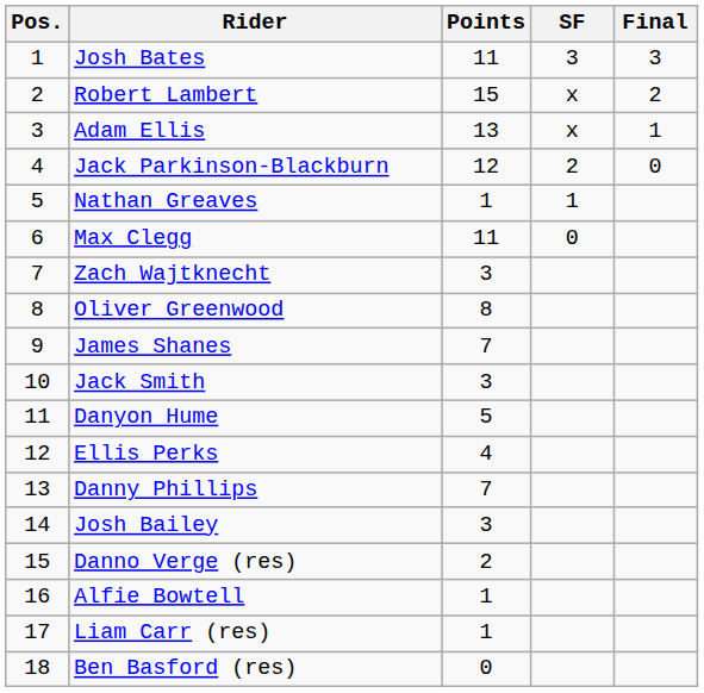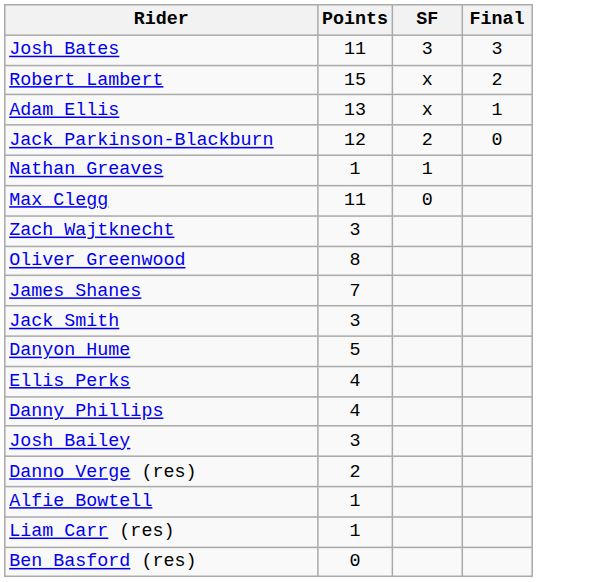- column: Pos. | 1 | 2 | 3 | 4 | 5 | 6 | 7 | 8 | 9 | 10 | 11 | 12 | 13 | 14 | 15 | 16 | 17 | 18
Danny Phillips | Points: 7 -> 4
